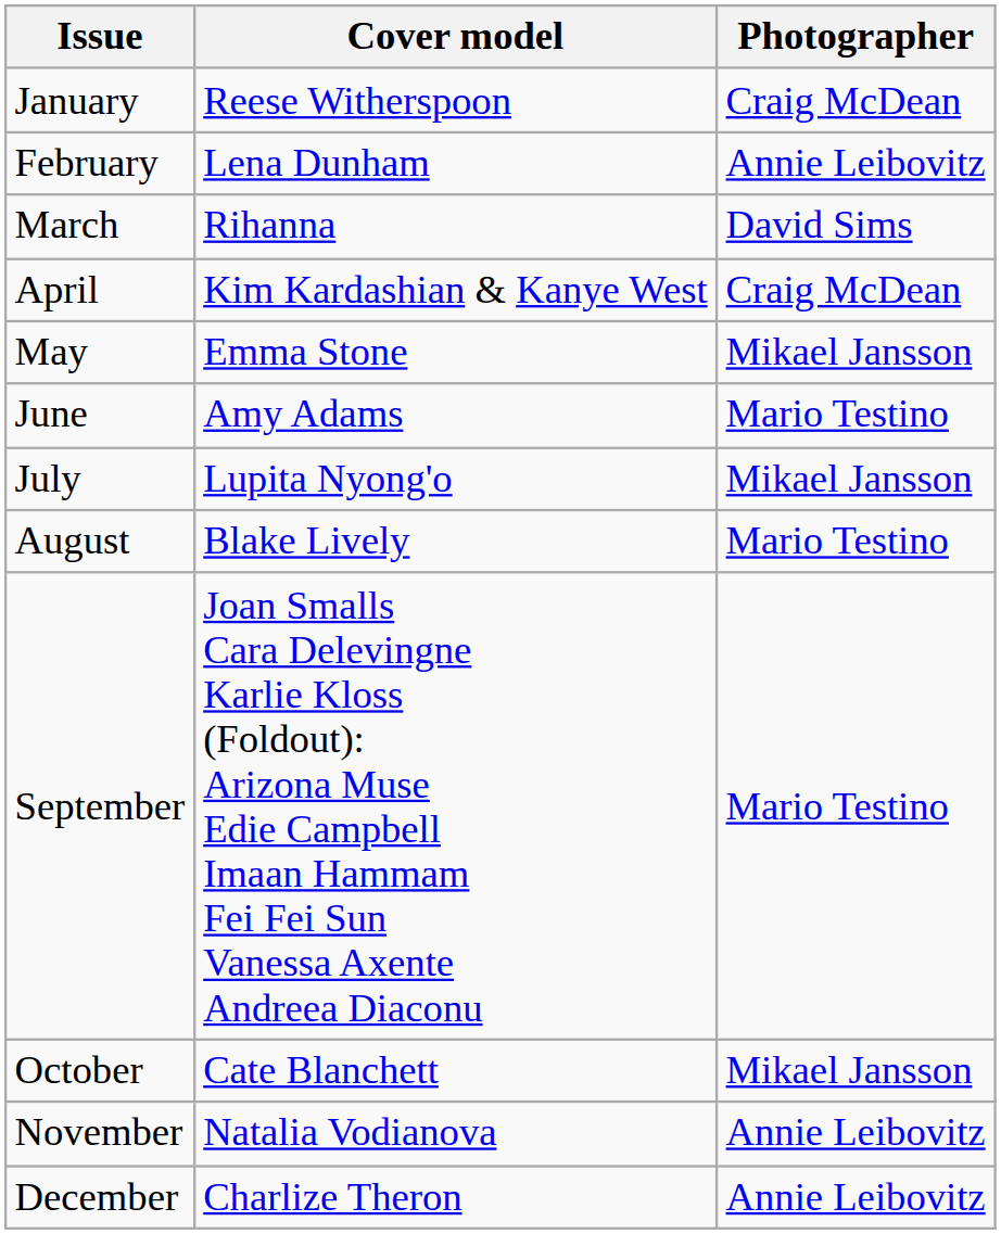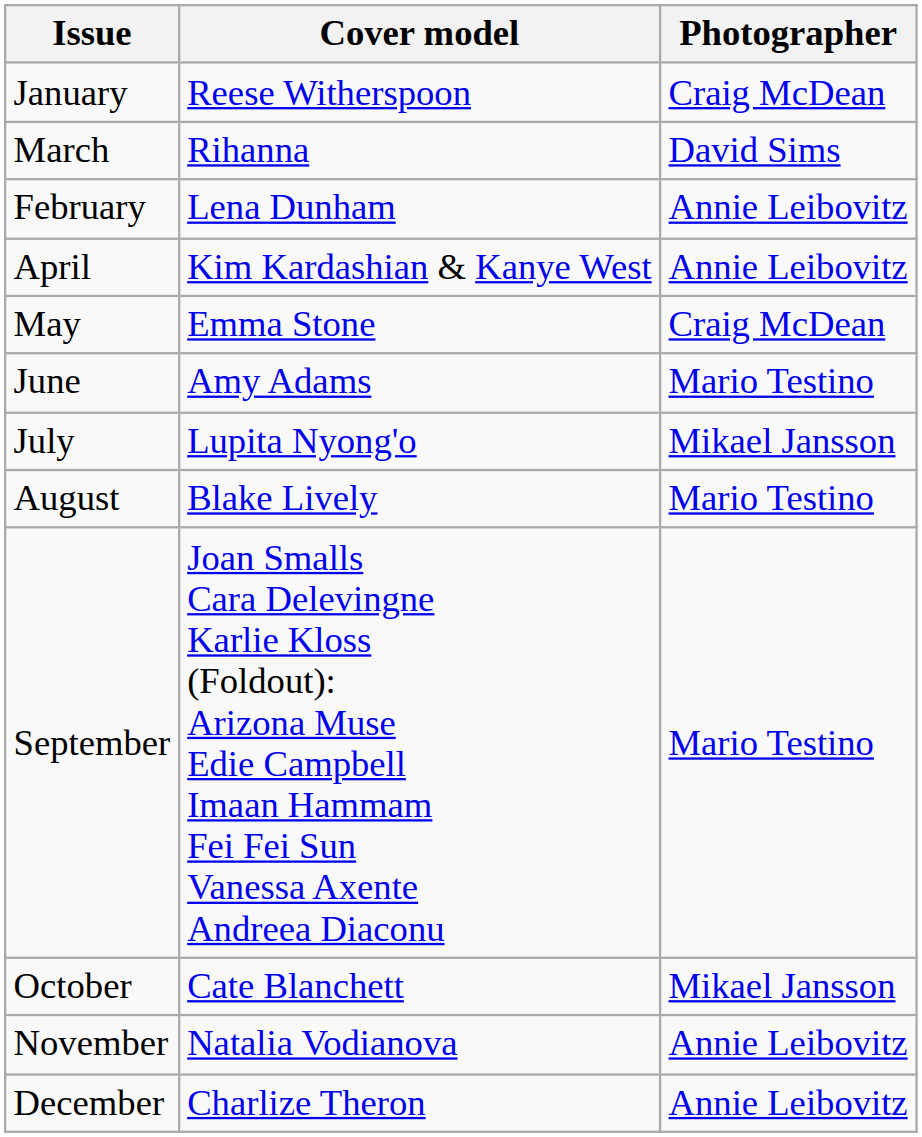rows swapped: February <-> March
April | Photographer: Craig McDean -> Annie Leibovitz
May | Photographer: Mikael Jansson -> Craig McDean
